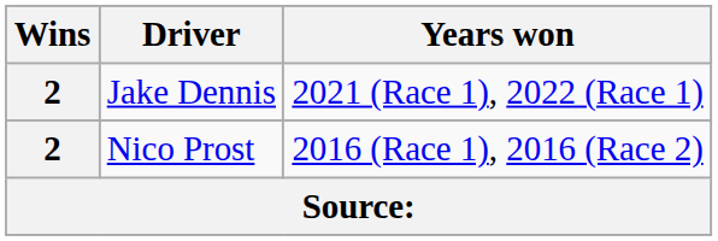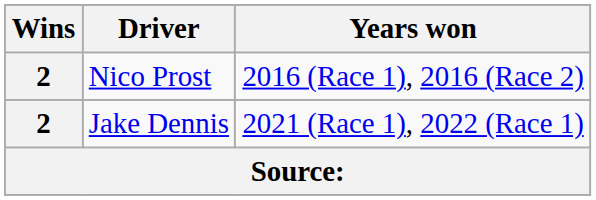rows swapped: Nico Prost <-> Jake Dennis
